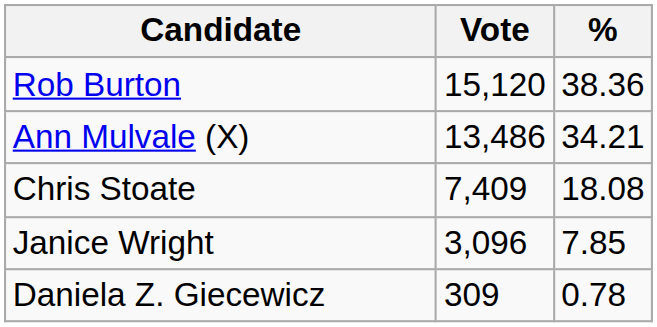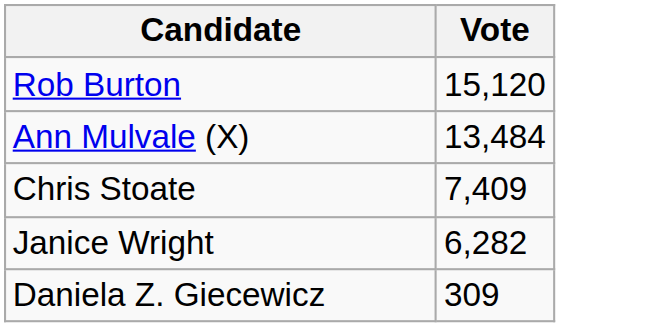- column: % | 38.36 | 34.21 | 18.08 | 7.85 | 0.78
Ann Mulvale (X) | Vote: 13,486 -> 13,484
Janice Wright | Vote: 3,096 -> 6,282
